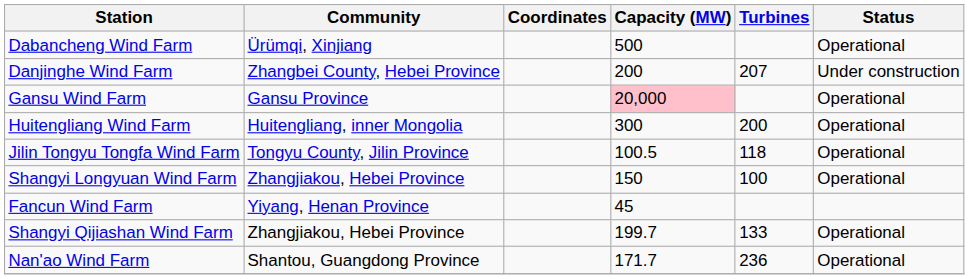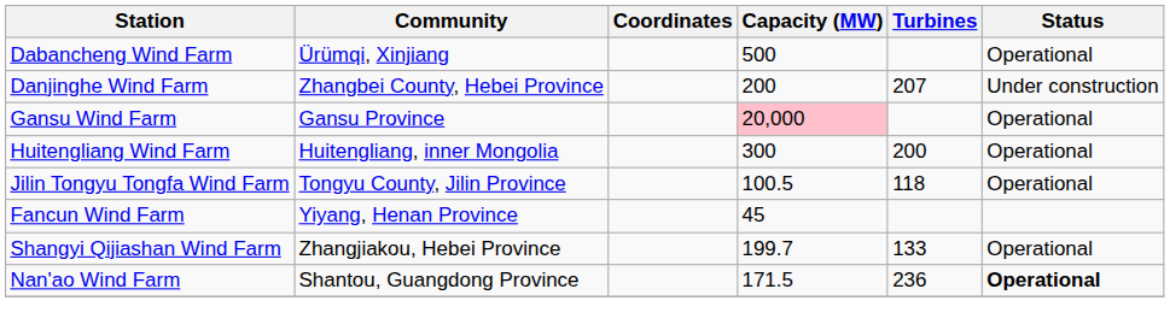- row: Shangyi Longyuan Wind Farm | Zhangjiakou, Hebei Province | 150 | 100 | Operational
Nan'ao Wind Farm | Capacity (MW): 171.7 -> 171.5
Nan'ao Wind Farm | Status: normal -> bold
